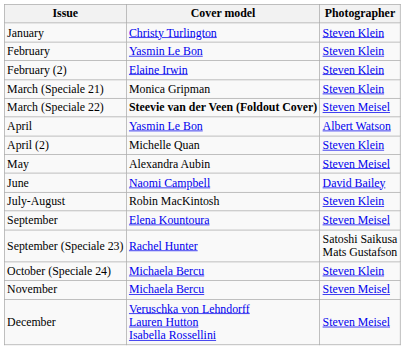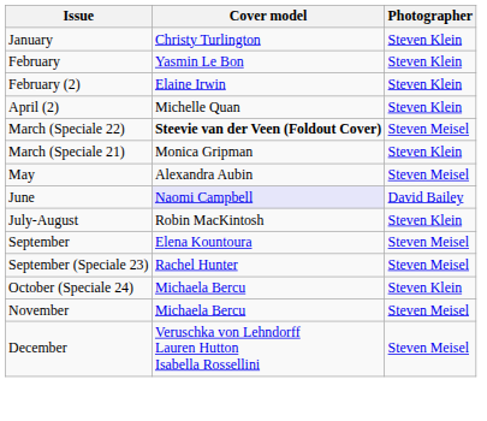rows swapped: March (Speciale 21) <-> April (2)
- row: April | Yasmin Le Bon | Albert Watson
June | Cover model: no background -> lavender background
September (Speciale 23) | Photographer: Satoshi Saikusa Mats Gustafson -> Steven Meisel
